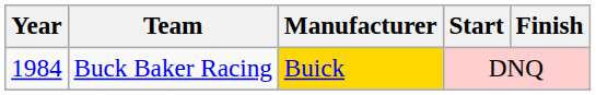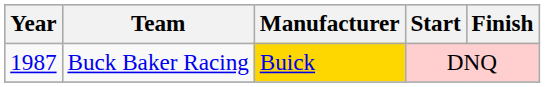Buck Baker Racing | Year: 1984 -> 1987
